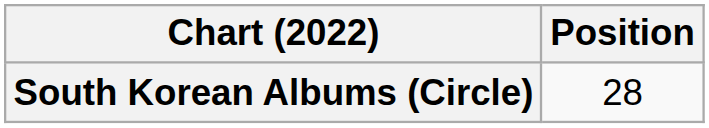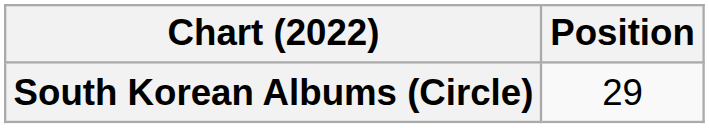South Korean Albums (Circle) | Position: 28 -> 29
